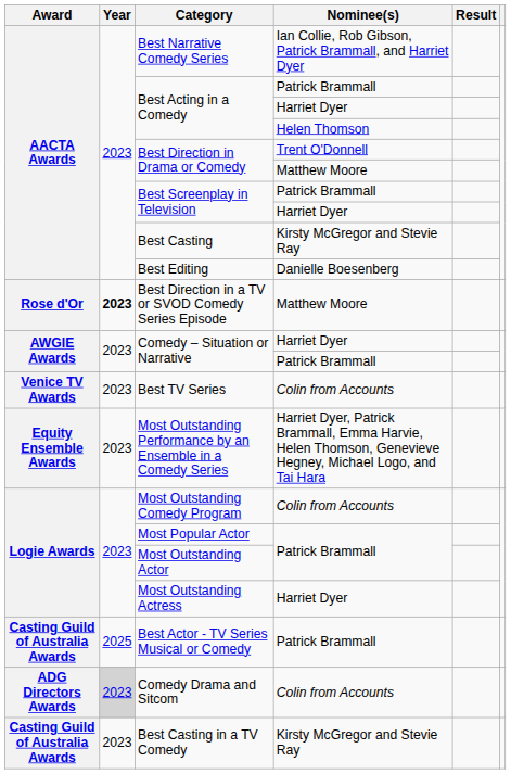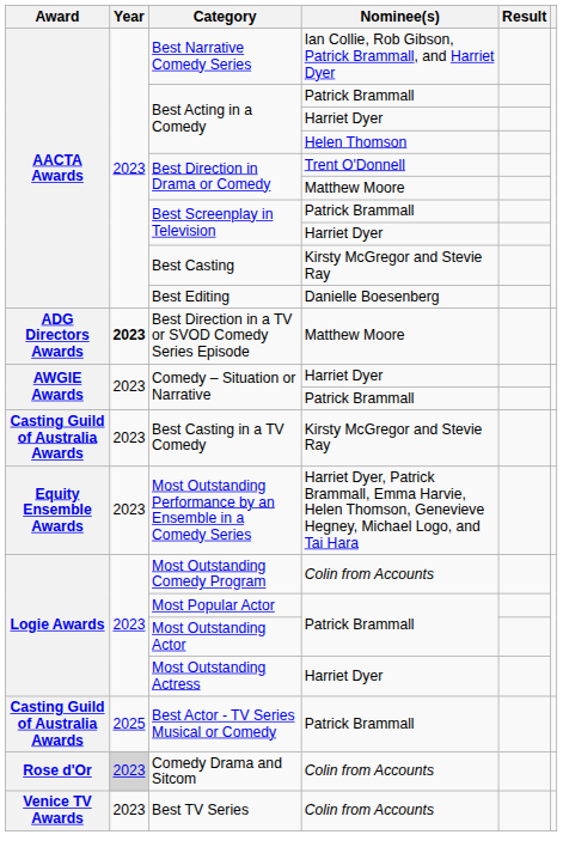Best Direction in a TV or SVOD Comedy Series Episode | Award: Rose d'Or -> ADG Directors Awards
rows swapped: Best Casting in a TV Comedy <-> Best TV Series
Comedy Drama and Sitcom | Award: ADG Directors Awards -> Rose d'Or
